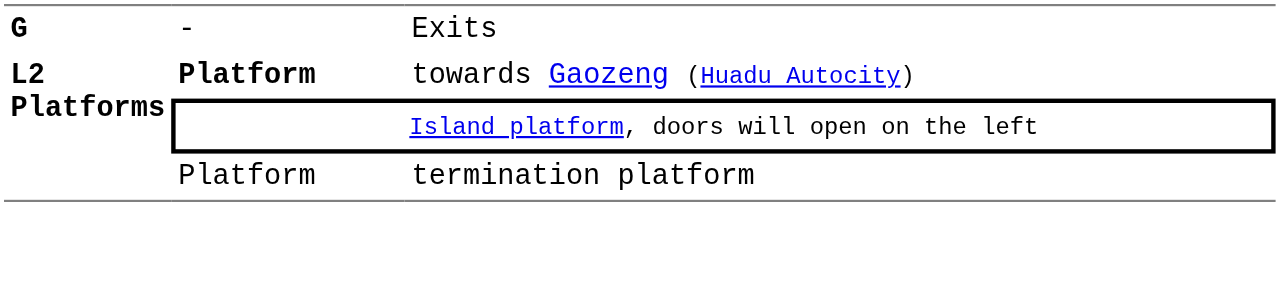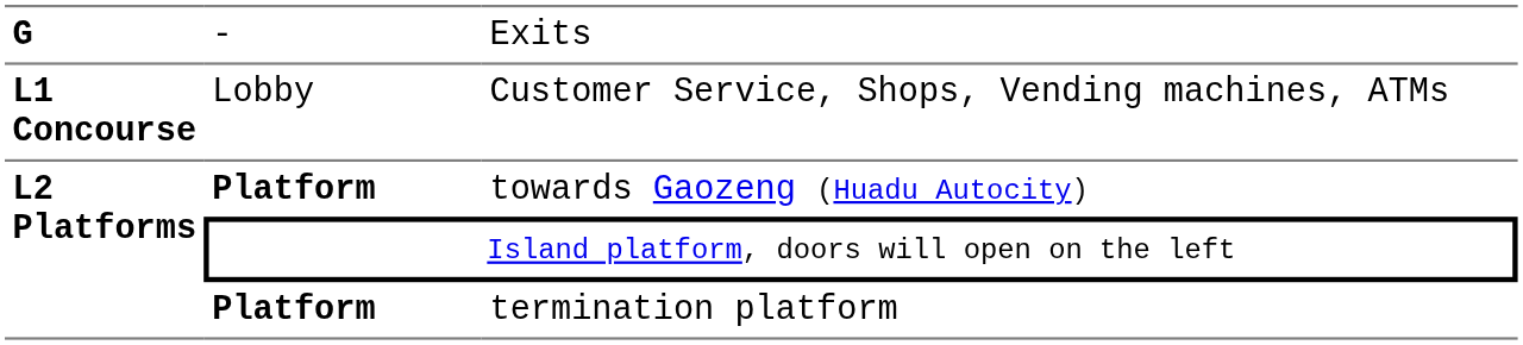+ row: L1 Concourse | Lobby | Customer Service, Shops, Vending machines, ATMs
termination platform | column 2: normal -> bold
